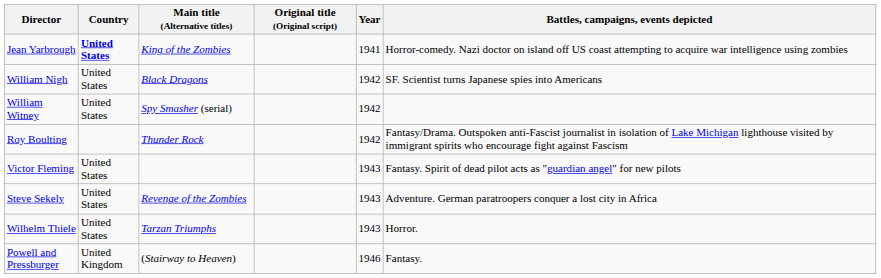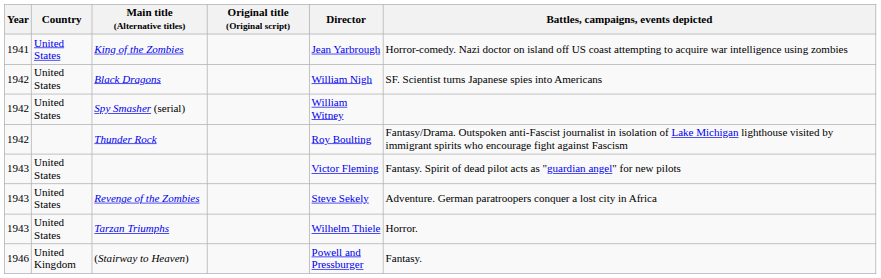columns swapped: Year <-> Director
King of the Zombies | Country: bold -> normal
